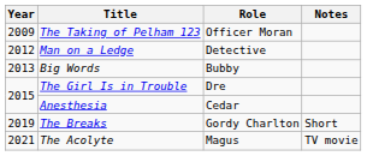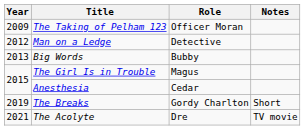The Girl Is in Trouble | Role: Dre -> Magus
The Acolyte | Role: Magus -> Dre
